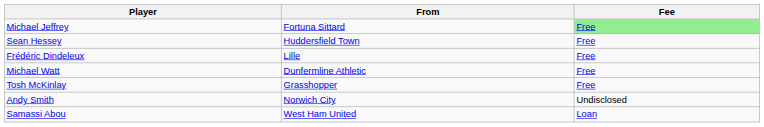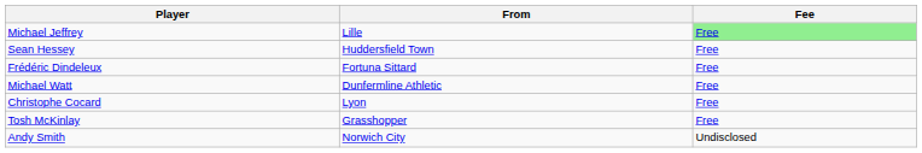Michael Jeffrey | From: Fortuna Sittard -> Lille
Frédéric Dindeleux | From: Lille -> Fortuna Sittard
+ row: Christophe Cocard | Lyon | Free
- row: Samassi Abou | West Ham United | Loan
